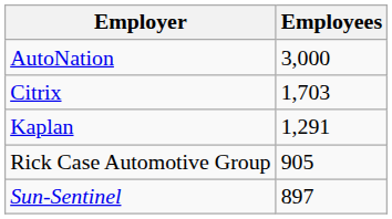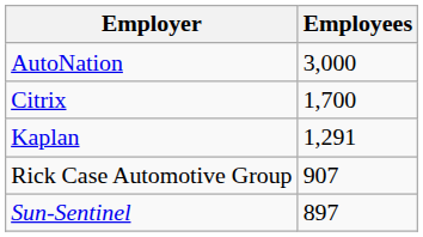Citrix | Employees: 1,703 -> 1,700
Rick Case Automotive Group | Employees: 905 -> 907
